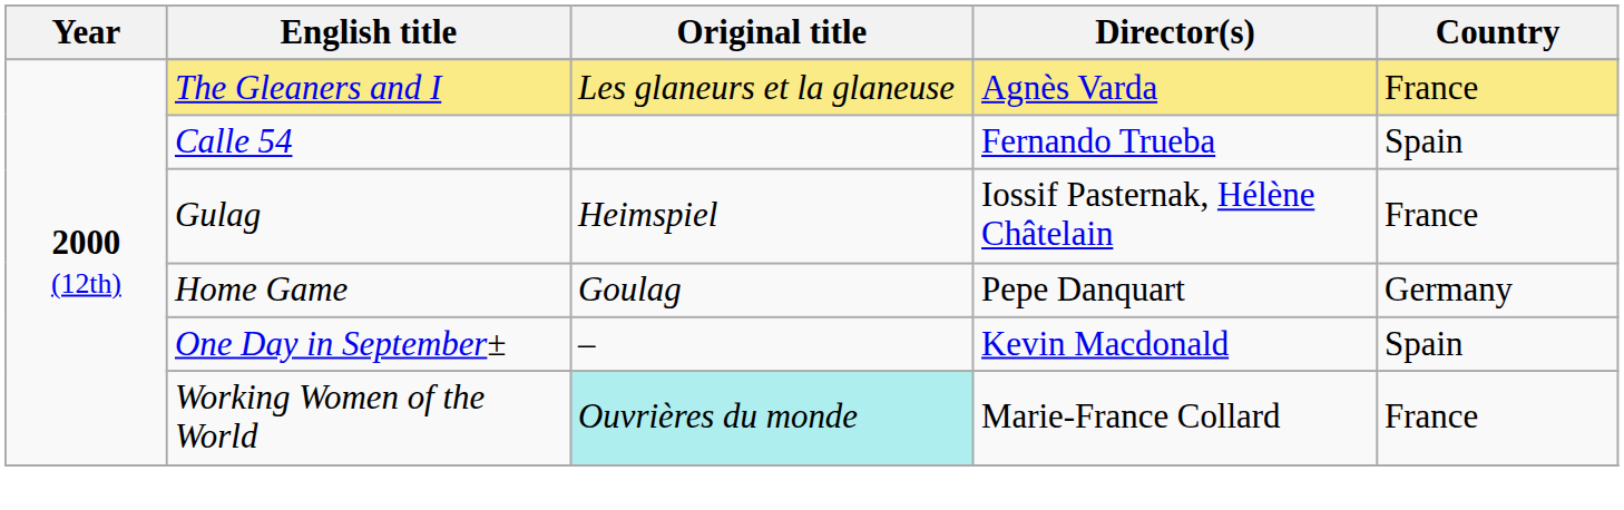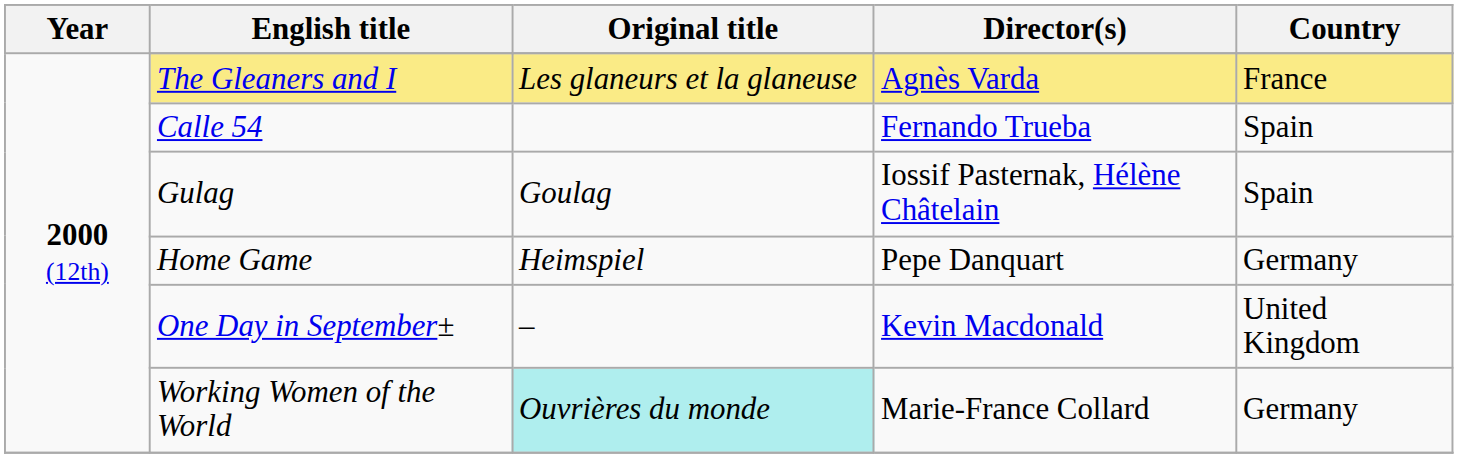Gulag | Original title: Heimspiel -> Goulag
Gulag | Country: France -> Spain
Home Game | Original title: Goulag -> Heimspiel
One Day in September± | Country: Spain -> United Kingdom
Working Women of the World | Country: France -> Germany
